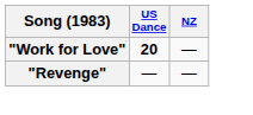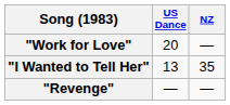"Work for Love" | US Dance: bold -> normal
+ row: "I Wanted to Tell Her" | 13 | 35
